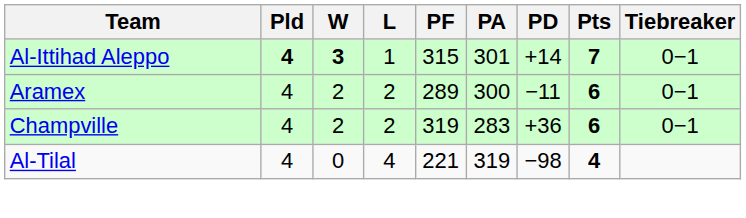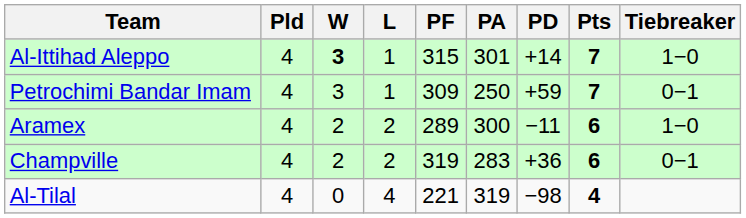Al-Ittihad Aleppo | Pld: bold -> normal
Al-Ittihad Aleppo | Tiebreaker: 0−1 -> 1−0
+ row: Petrochimi Bandar Imam | 4 | 3 | 1 | 309 | 250 | +59 | 7 | 0−1
Aramex | Tiebreaker: 0−1 -> 1−0
